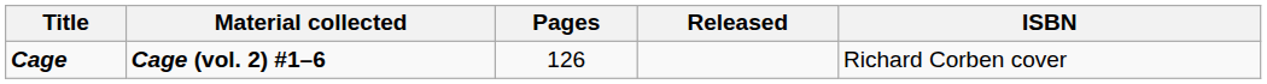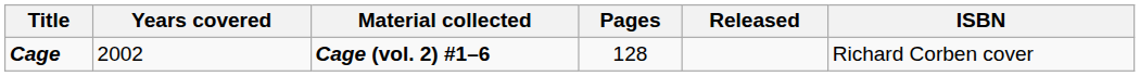+ column: Years covered | 2002
Cage | Pages: 126 -> 128
